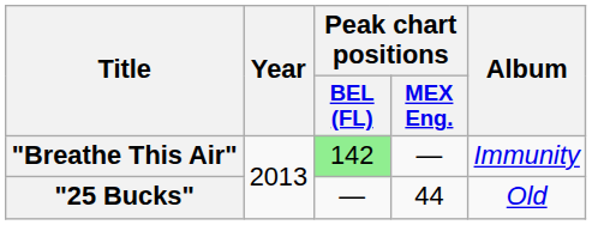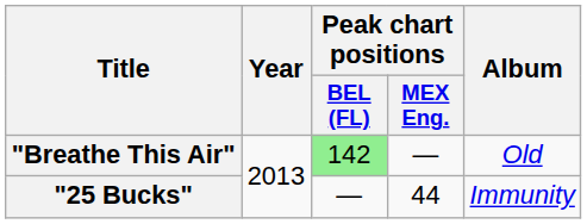"Breathe This Air" | Album: Immunity -> Old
"25 Bucks" | Album: Old -> Immunity
